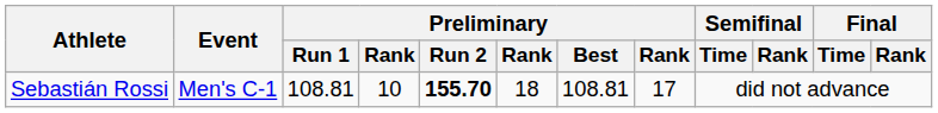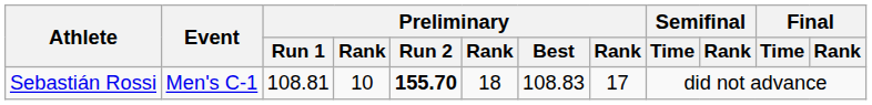Sebastián Rossi | Preliminary / Best: 108.81 -> 108.83
